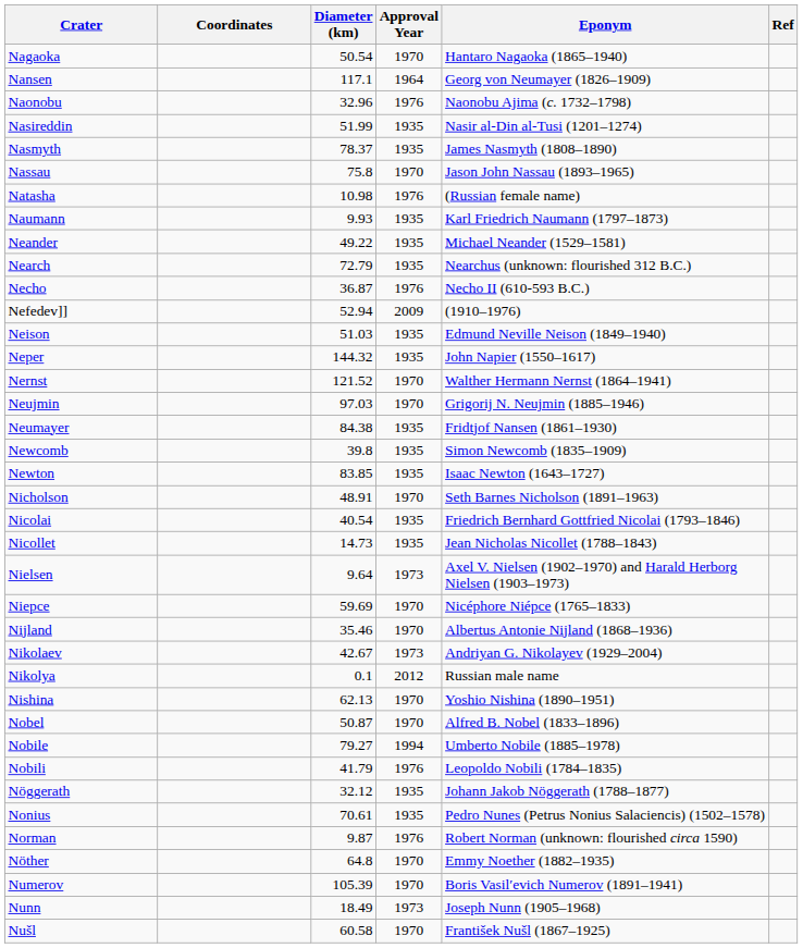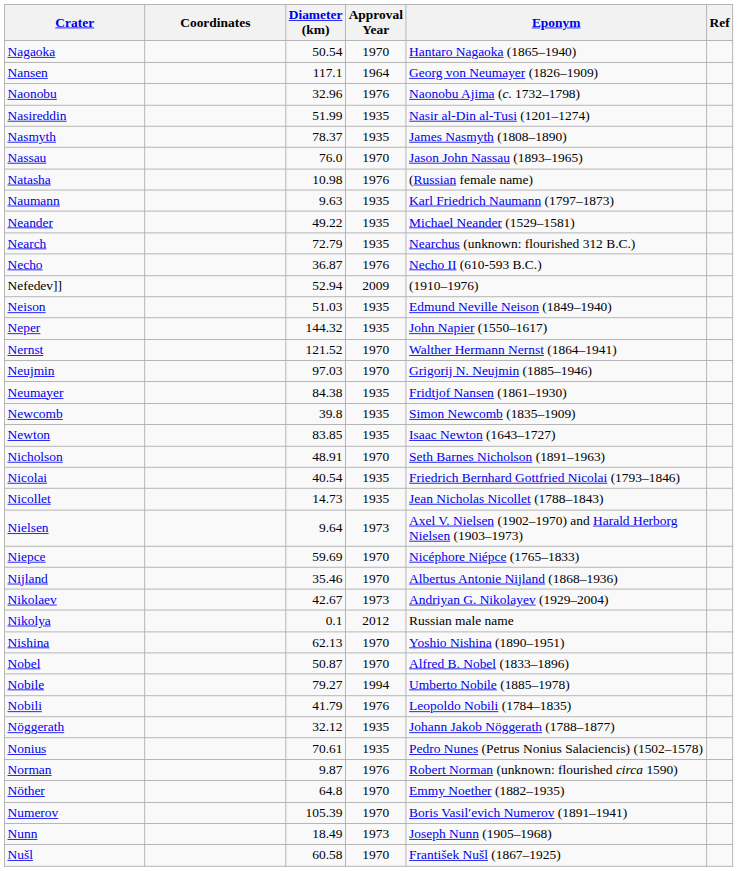Nassau | Diameter (km): 75.8 -> 76.0
Naumann | Diameter (km): 9.93 -> 9.63
